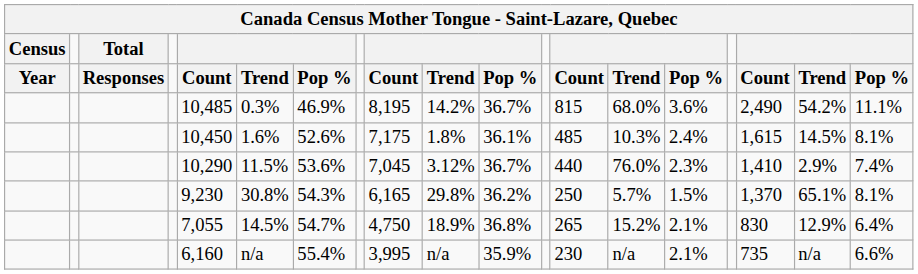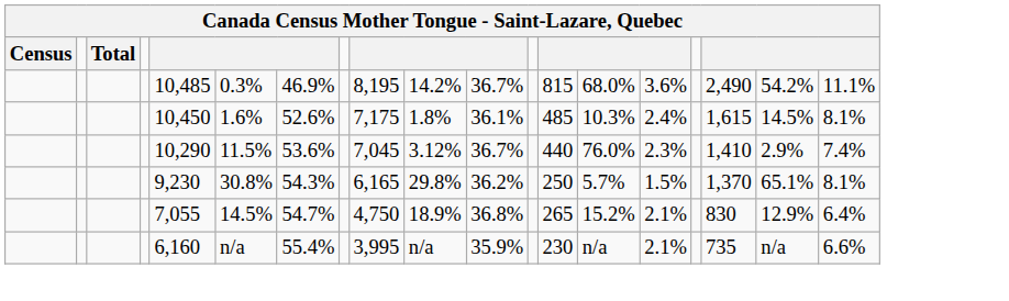- row: Year | Responses | Count | Trend | Pop % | Count | Trend | Pop % | Count | Trend | Pop % | Count | Trend | Pop %
